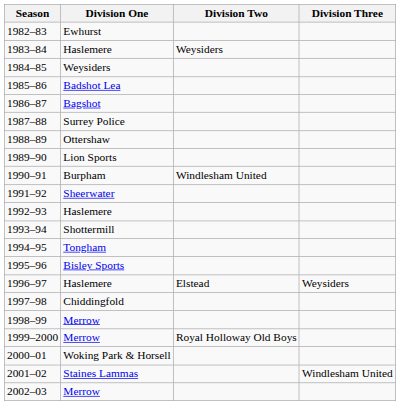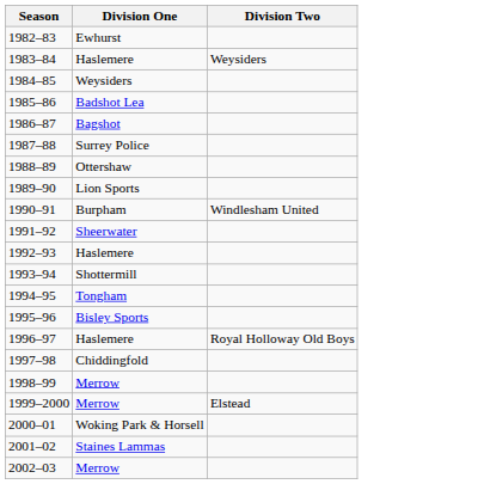- column: Division Three | Weysiders | Windlesham United
1996–97 | Division Two: Elstead -> Royal Holloway Old Boys
1999–2000 | Division Two: Royal Holloway Old Boys -> Elstead
